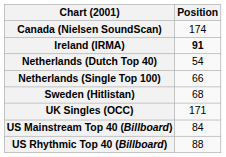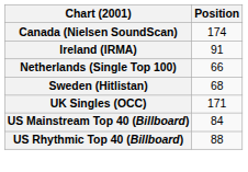Ireland (IRMA) | Position: bold -> normal
- row: Netherlands (Dutch Top 40) | 54
